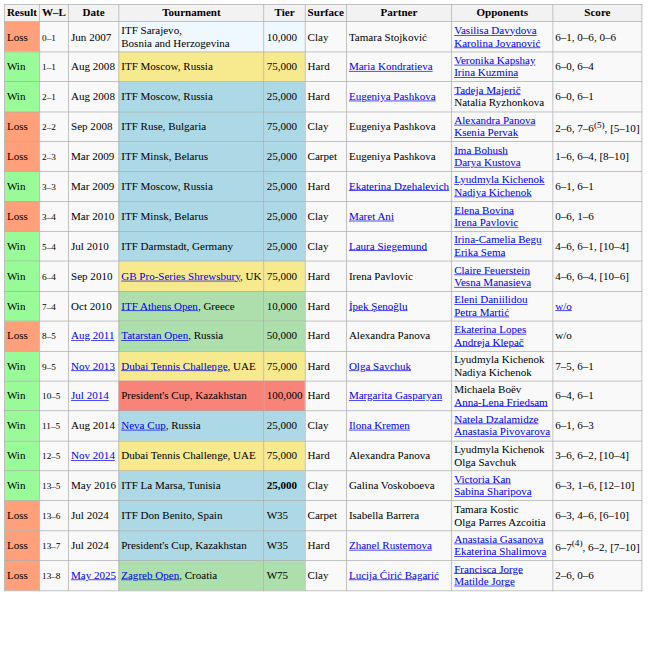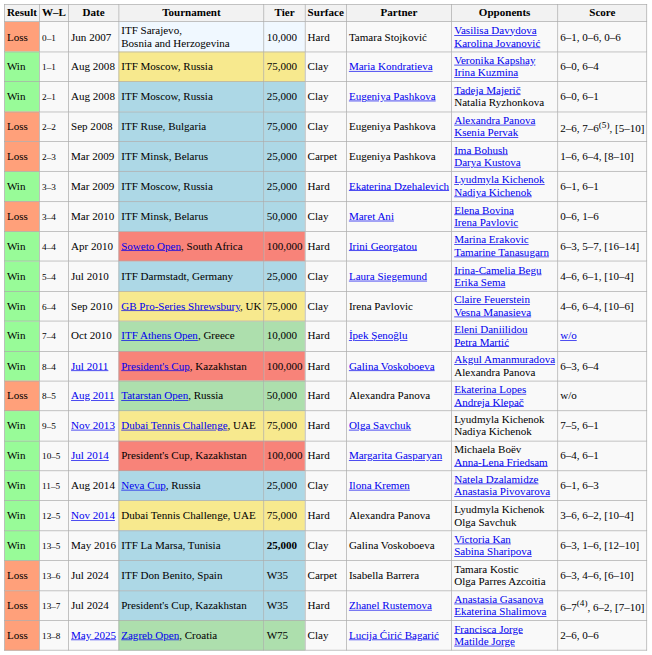0–1 | Surface: Clay -> Hard
1–1 | Surface: Hard -> Clay
2–1 | Surface: Hard -> Clay
3–4 | Tier: 25,000 -> 50,000
+ row: Win | 4–4 | Apr 2010 | Soweto Open, South Africa | 100,000 | Hard | Irini Georgatou | Marina Erakovic Tamarine Tanasugarn | 6–3, 5–7, [16–14]
6–4 | Surface: Hard -> Clay
+ row: Win | 8–4 | Jul 2011 | President's Cup, Kazakhstan | 100,000 | Hard | Galina Voskoboeva | Akgul Amanmuradova Alexandra Panova | 6–3, 6–4
